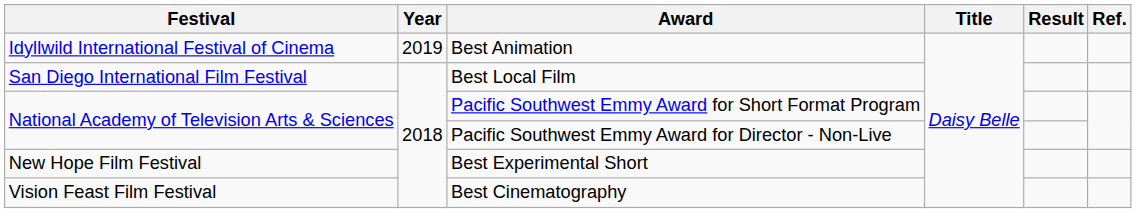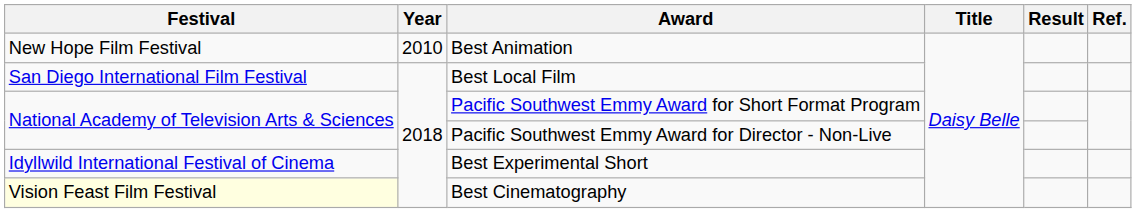Best Animation | Festival: Idyllwild International Festival of Cinema -> New Hope Film Festival
Best Animation | Year: 2019 -> 2010
Best Experimental Short | Festival: New Hope Film Festival -> Idyllwild International Festival of Cinema
Best Cinematography | Festival: no background -> lightyellow background
